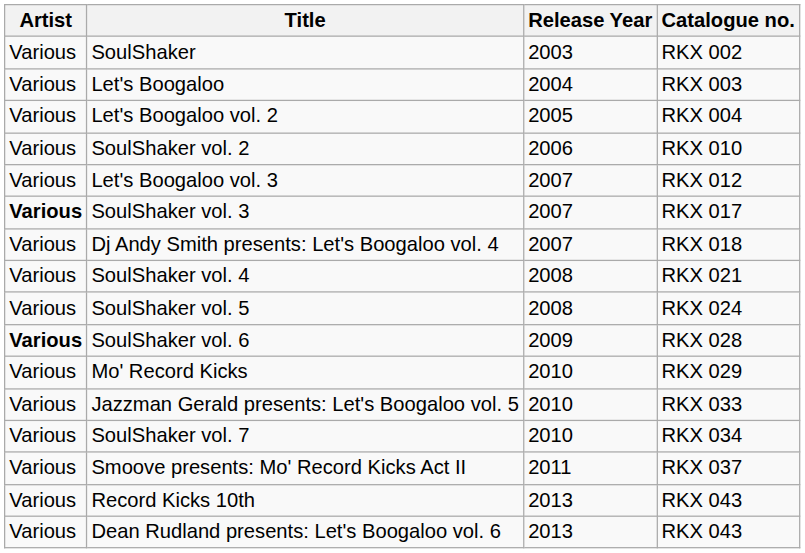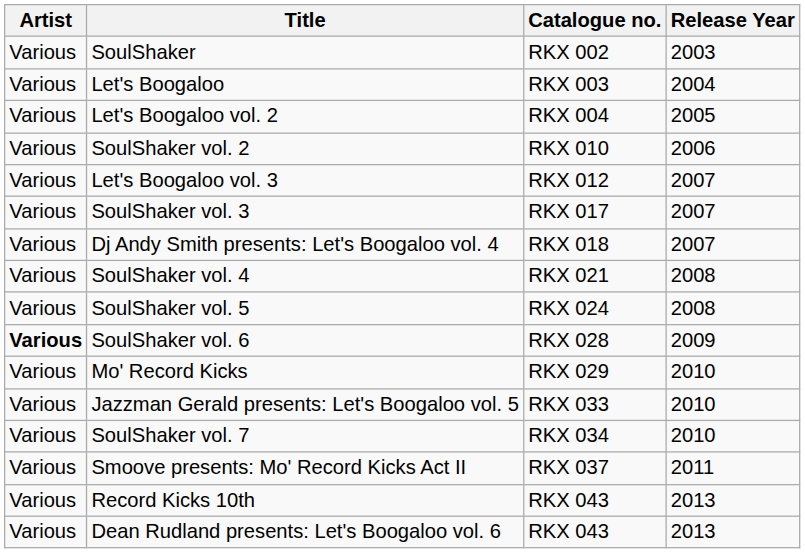columns swapped: Catalogue no. <-> Release Year
SoulShaker vol. 3 | Artist: bold -> normal
